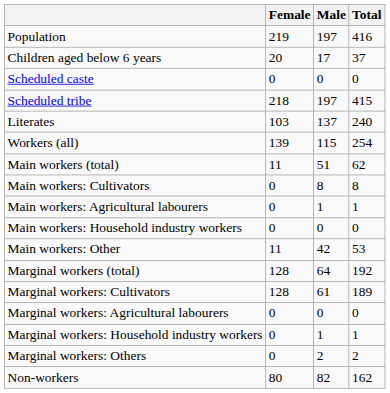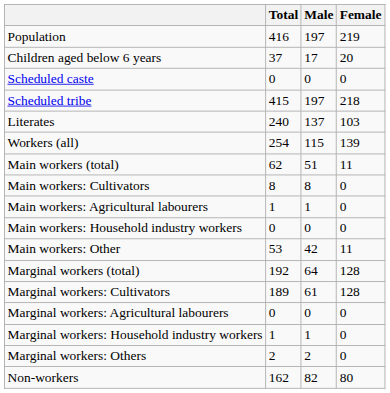columns swapped: Total <-> Female
